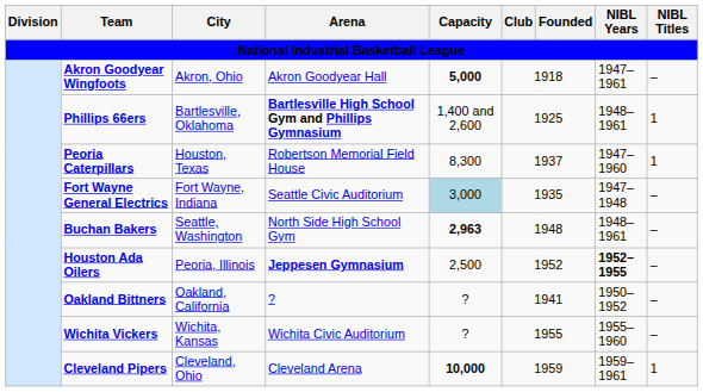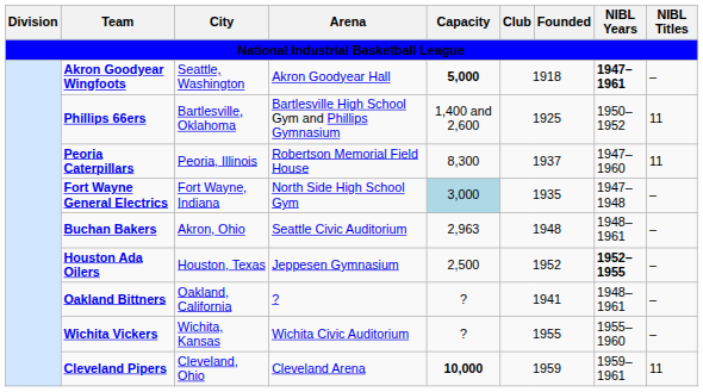Akron Goodyear Wingfoots | City: Akron, Ohio -> Seattle, Washington
Akron Goodyear Wingfoots | NIBL Years: normal -> bold
Phillips 66ers | Arena: bold -> normal
Phillips 66ers | NIBL Years: 1948–1961 -> 1950–1952
Phillips 66ers | NIBL Titles: 1 -> 11
Peoria Caterpillars | City: Houston, Texas -> Peoria, Illinois
Peoria Caterpillars | NIBL Titles: 1 -> 11
Fort Wayne General Electrics | Arena: Seattle Civic Auditorium -> North Side High School Gym
Buchan Bakers | City: Seattle, Washington -> Akron, Ohio
Buchan Bakers | Arena: North Side High School Gym -> Seattle Civic Auditorium
Buchan Bakers | Capacity: bold -> normal
Houston Ada Oilers | City: Peoria, Illinois -> Houston, Texas
Houston Ada Oilers | Arena: bold -> normal
Oakland Bittners | NIBL Years: 1950–1952 -> 1948–1961
Cleveland Pipers | NIBL Titles: 1 -> 11
